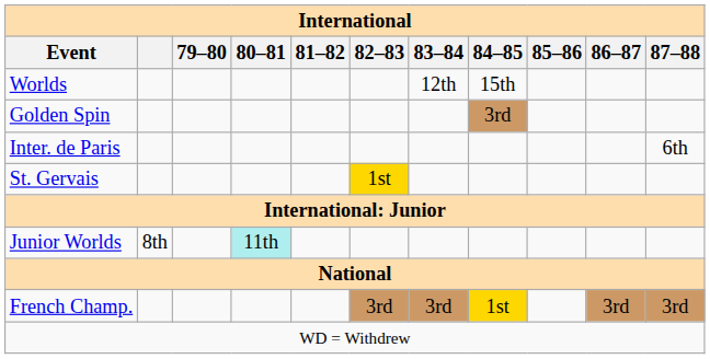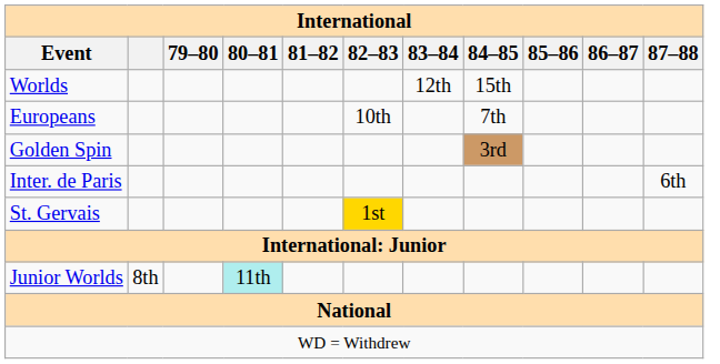+ row: Europeans | 10th | 7th
- row: French Champ. | 3rd | 3rd | 1st | 3rd | 3rd
